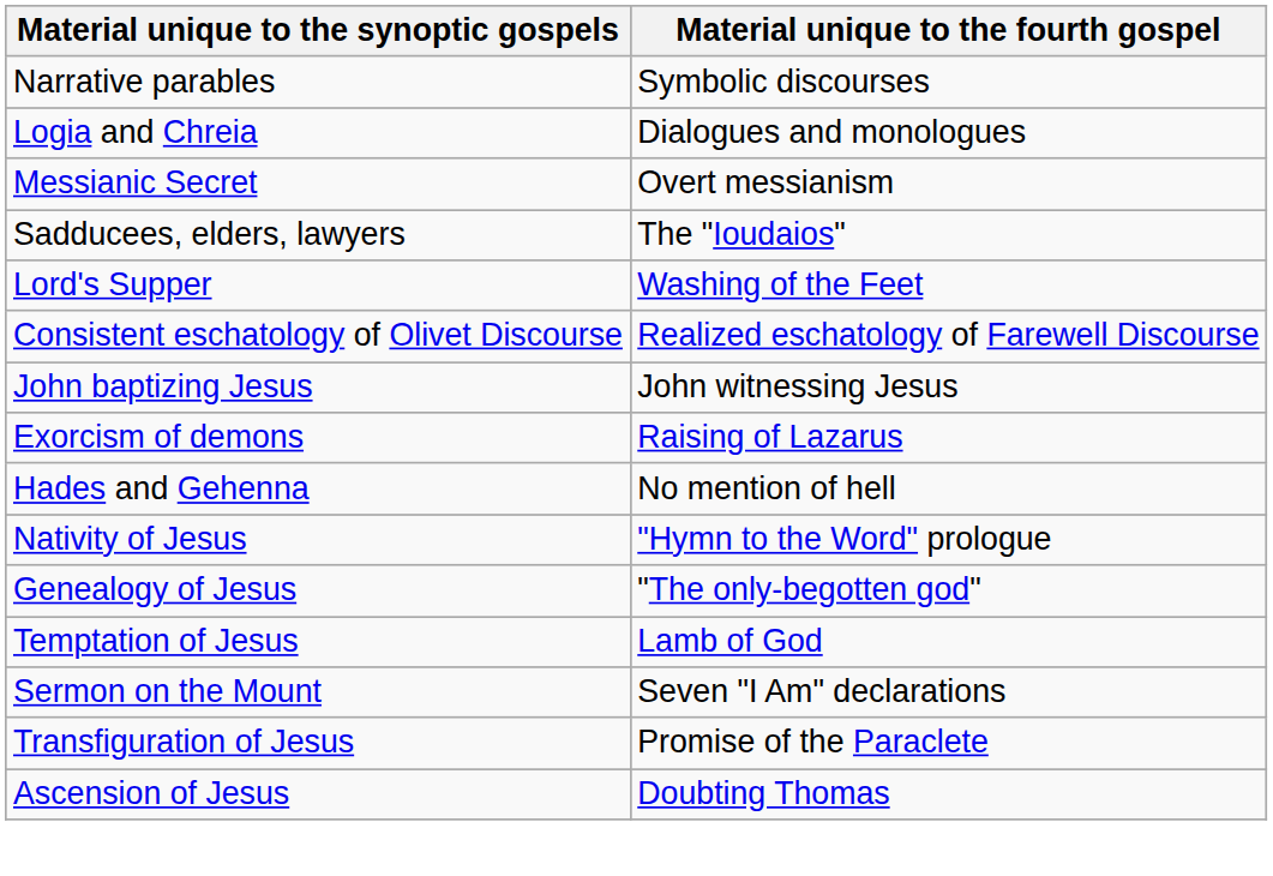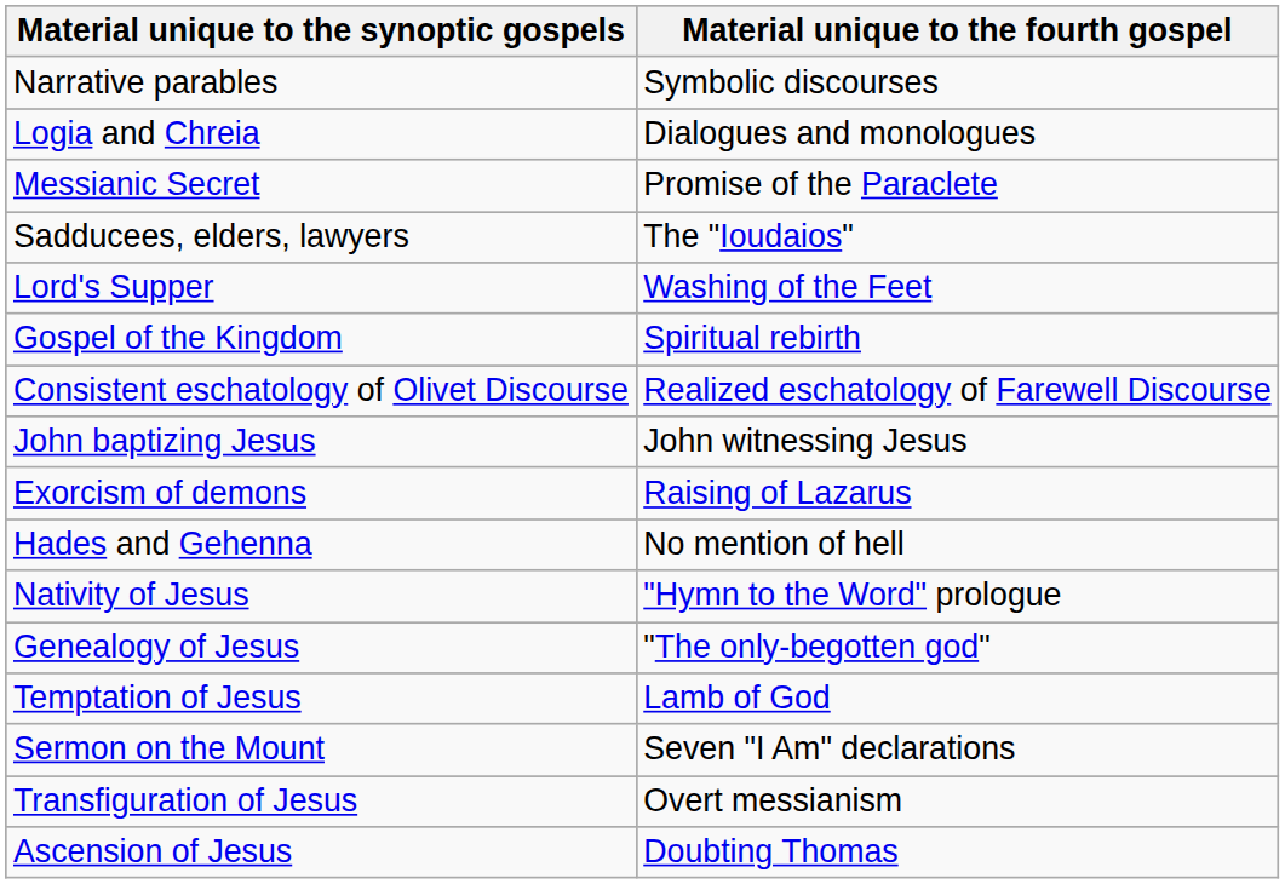Messianic Secret | Material unique to the fourth gospel: Overt messianism -> Promise of the Paraclete
+ row: Gospel of the Kingdom | Spiritual rebirth
Transfiguration of Jesus | Material unique to the fourth gospel: Promise of the Paraclete -> Overt messianism
